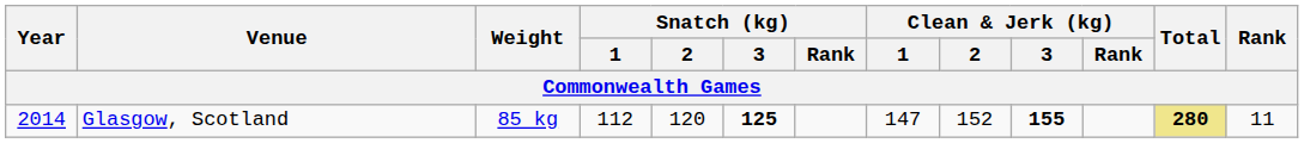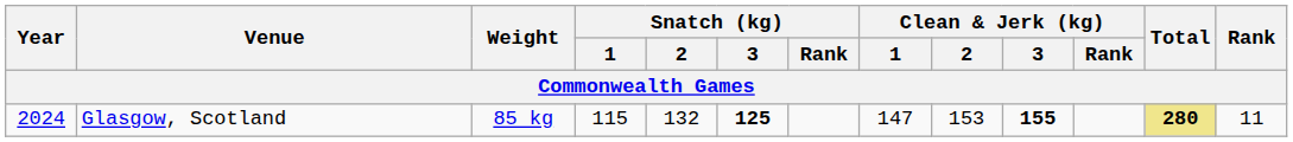Glasgow, Scotland | Year: 2014 -> 2024
Glasgow, Scotland | Snatch (kg) / 1: 112 -> 115
Glasgow, Scotland | Snatch (kg) / 2: 120 -> 132
Glasgow, Scotland | Clean & Jerk (kg) / 2: 152 -> 153
